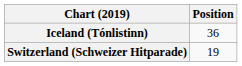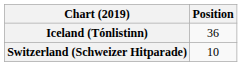Switzerland (Schweizer Hitparade) | Position: 19 -> 10
